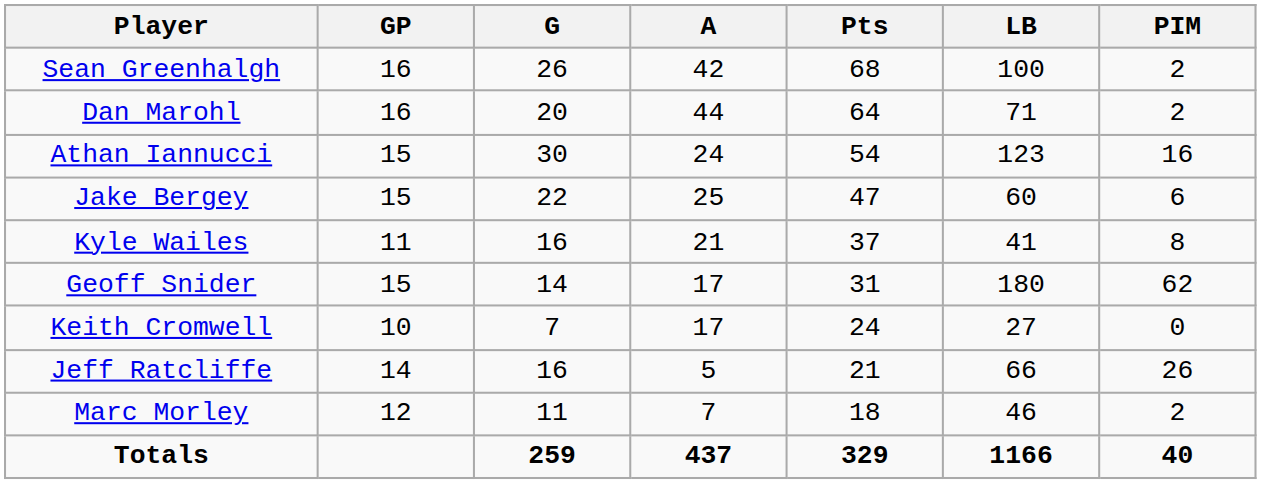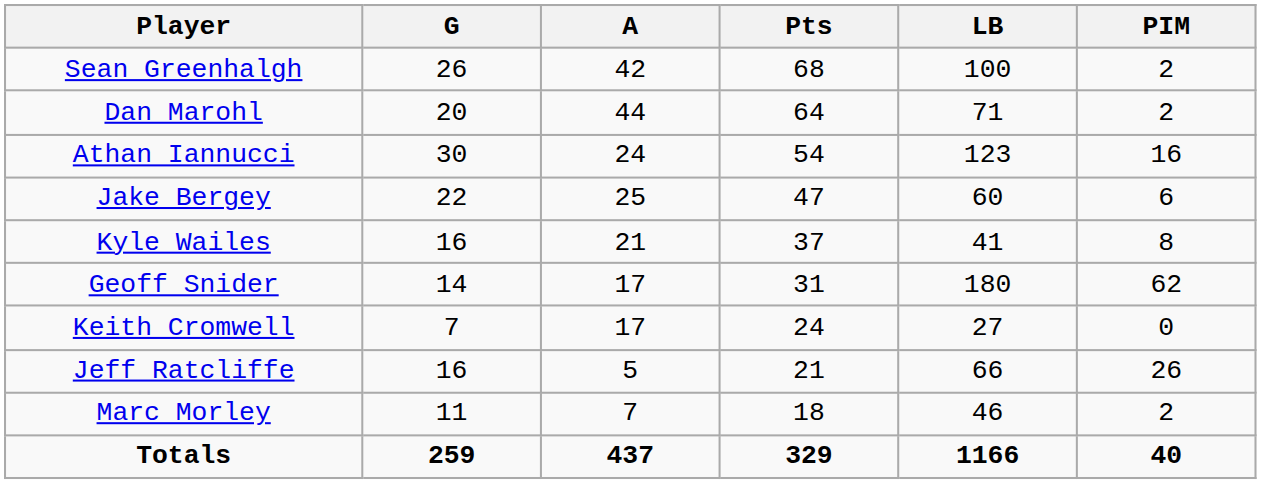- column: GP | 16 | 16 | 15 | 15 | 11 | 15 | 10 | 14 | 12
